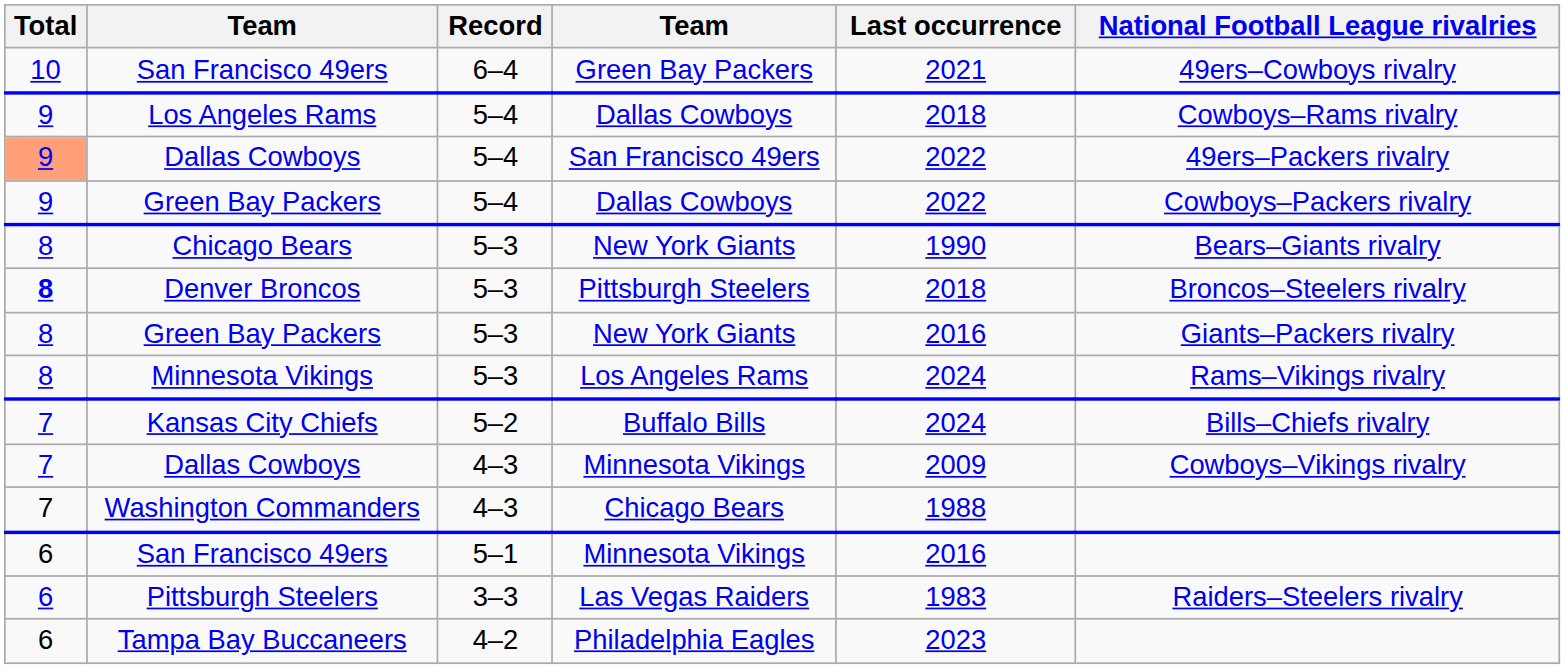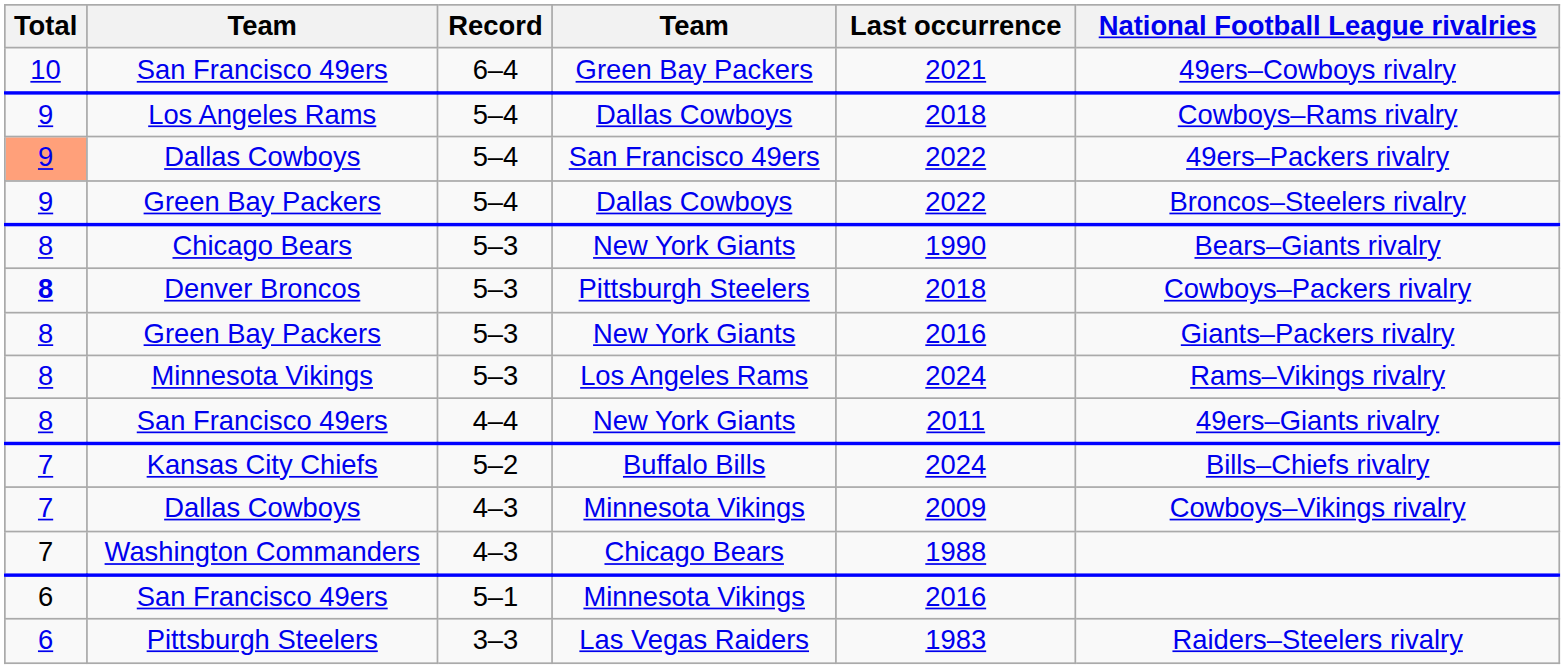Green Bay Packers / Dallas Cowboys | National Football League rivalries: Cowboys–Packers rivalry -> Broncos–Steelers rivalry
Denver Broncos | National Football League rivalries: Broncos–Steelers rivalry -> Cowboys–Packers rivalry
+ row: 8 | San Francisco 49ers | 4–4 | New York Giants | 2011 | 49ers–Giants rivalry
- row: 6 | Tampa Bay Buccaneers | 4–2 | Philadelphia Eagles | 2023
